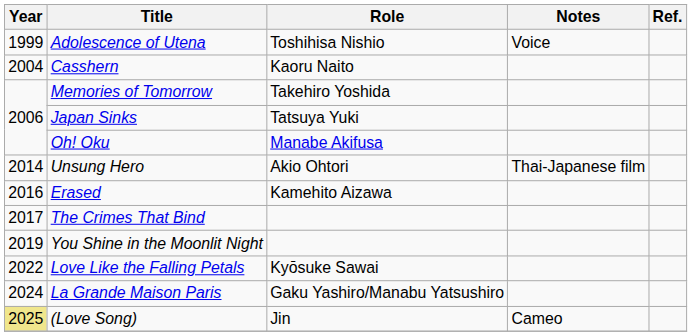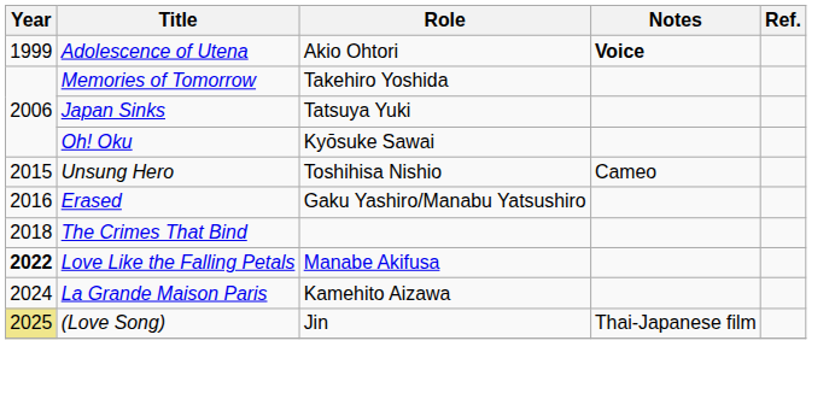Adolescence of Utena | Role: Toshihisa Nishio -> Akio Ohtori
Adolescence of Utena | Notes: normal -> bold
- row: 2004 | Casshern | Kaoru Naito
Oh! Oku | Role: Manabe Akifusa -> Kyōsuke Sawai
Unsung Hero | Year: 2014 -> 2015
Unsung Hero | Role: Akio Ohtori -> Toshihisa Nishio
Unsung Hero | Notes: Thai-Japanese film -> Cameo
Erased | Role: Kamehito Aizawa -> Gaku Yashiro/Manabu Yatsushiro
The Crimes That Bind | Year: 2017 -> 2018
- row: 2019 | You Shine in the Moonlit Night
Love Like the Falling Petals | Year: normal -> bold
Love Like the Falling Petals | Role: Kyōsuke Sawai -> Manabe Akifusa
La Grande Maison Paris | Role: Gaku Yashiro/Manabu Yatsushiro -> Kamehito Aizawa
(Love Song) | Notes: Cameo -> Thai-Japanese film
